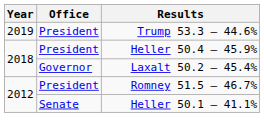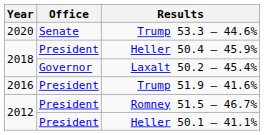Trump 53.3 – 44.6% | Year: 2019 -> 2020
Trump 53.3 – 44.6% | Office: President -> Senate
+ row: 2016 | President | Trump 51.9 – 41.6%
Heller 50.1 – 41.1% | Office: Senate -> President
